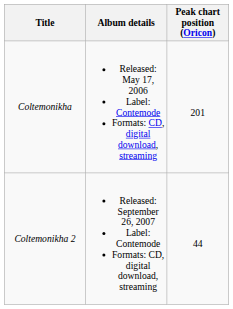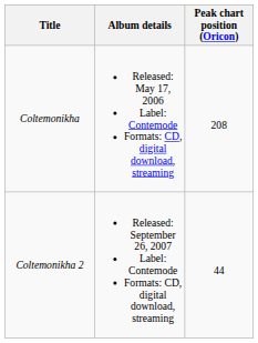Coltemonikha | Peak chart position (Oricon): 201 -> 208
